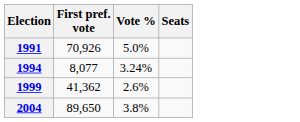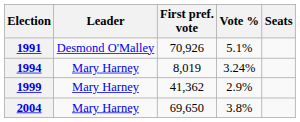+ column: Leader | Desmond O'Malley | Mary Harney | Mary Harney | Mary Harney
1991 | Vote %: 5.0% -> 5.1%
1994 | First pref. vote: 8,077 -> 8,019
1999 | Vote %: 2.6% -> 2.9%
2004 | First pref. vote: 89,650 -> 69,650
